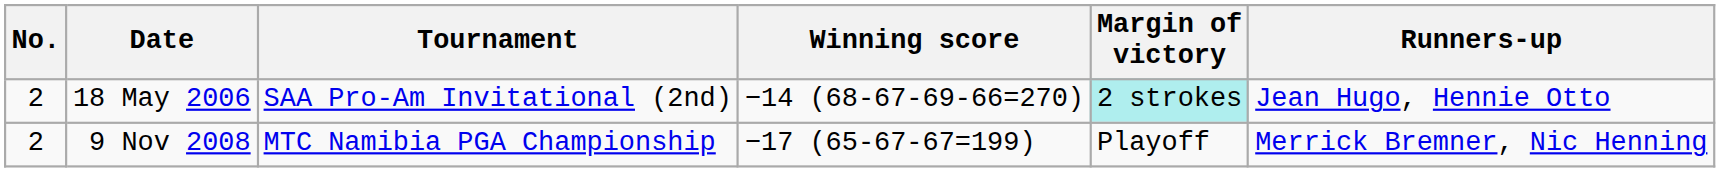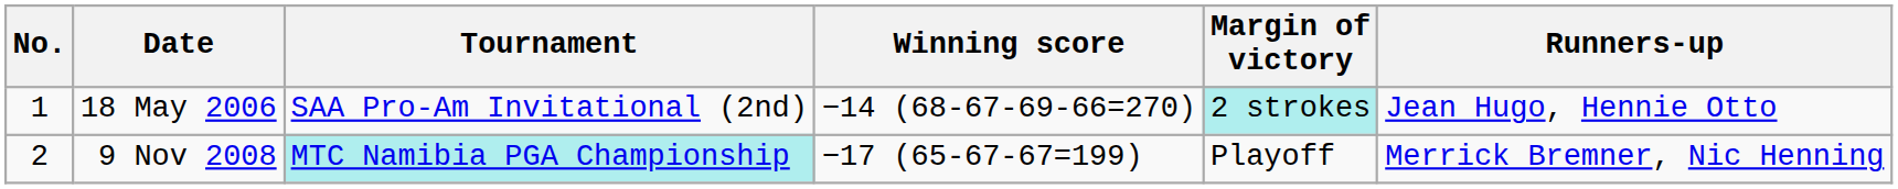18 May 2006 | No.: 2 -> 1
9 Nov 2008 | Tournament: no background -> paleturquoise background
